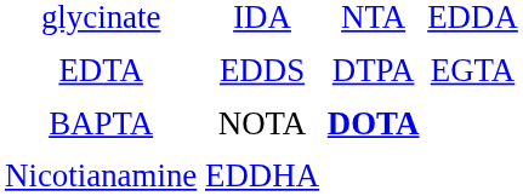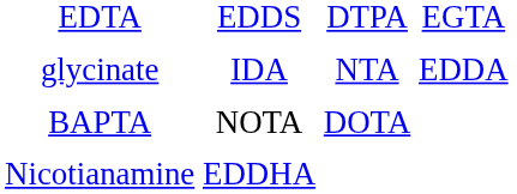rows swapped: glycinate <-> EDTA
BAPTA | column 3: bold -> normal
